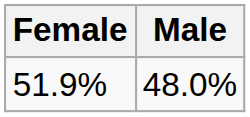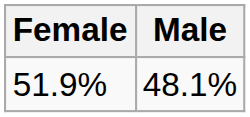51.9% | Male: 48.0% -> 48.1%
